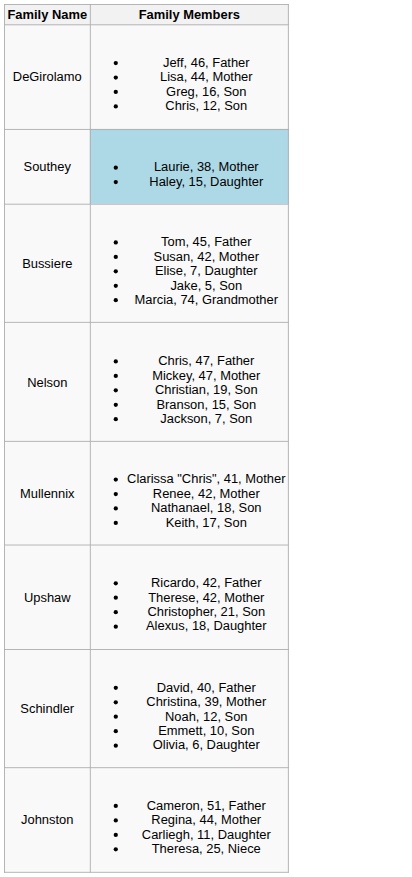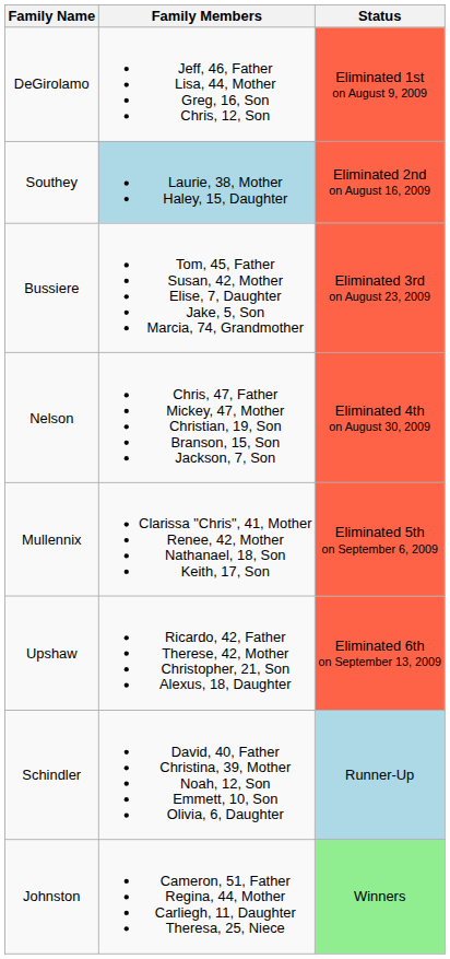+ column: Status | Eliminated 1st on August 9, 2009 | Eliminated 2nd on August 16, 2009 | Eliminated 3rd on August 23, 2009 | Eliminated 4th on August 30, 2009 | Eliminated 5th on September 6, 2009 | Eliminated 6th on September 13, 2009 | Runner-Up | Winners
